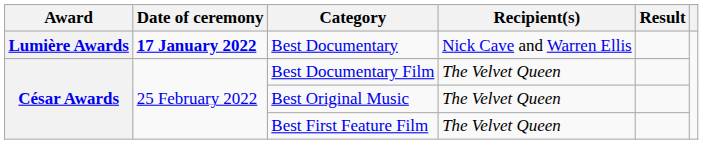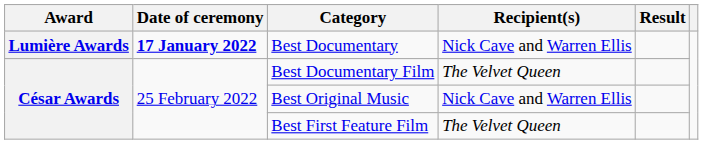Best Original Music | Recipient(s): The Velvet Queen -> Nick Cave and Warren Ellis
